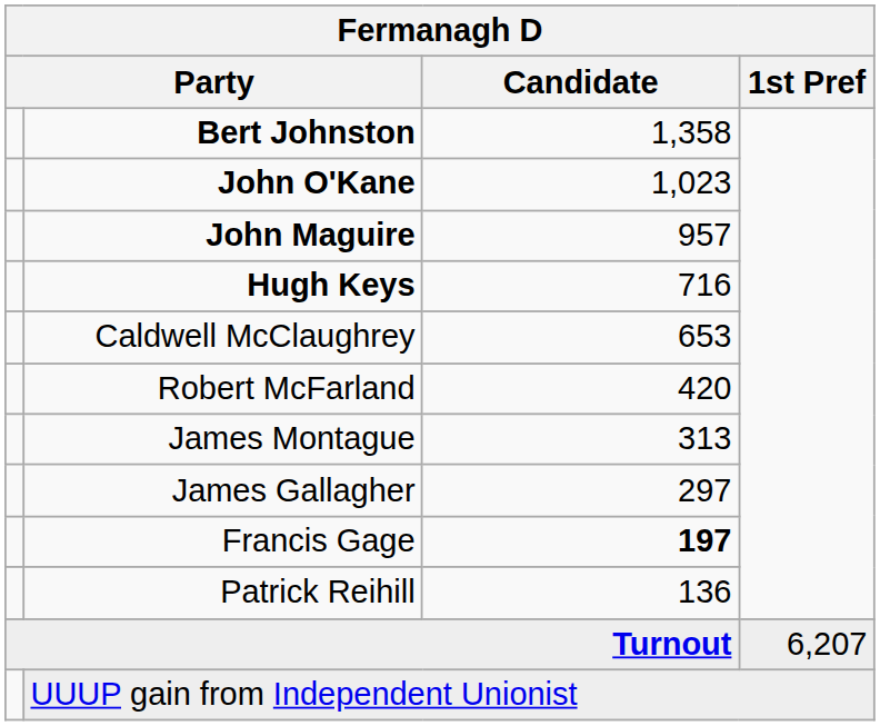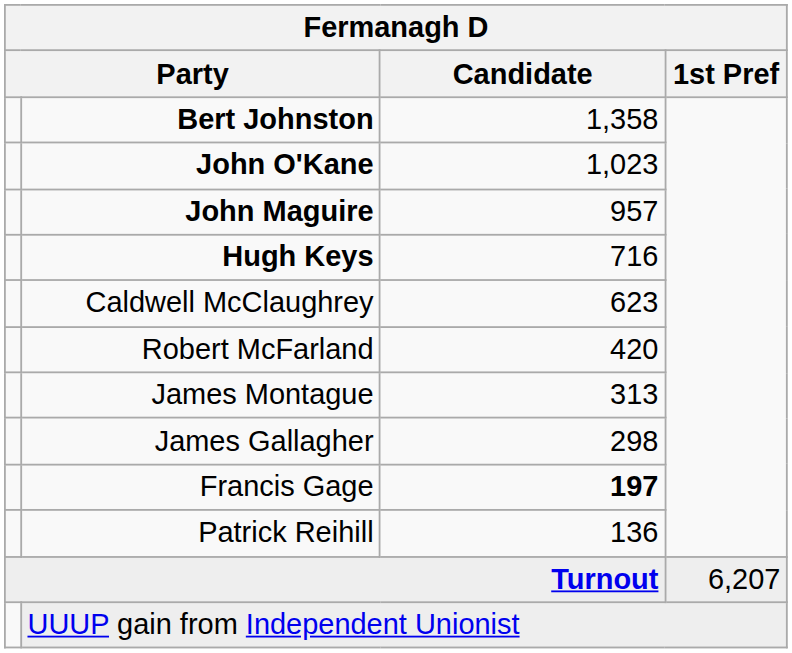Caldwell McClaughrey | Candidate: 653 -> 623
James Gallagher | Candidate: 297 -> 298
